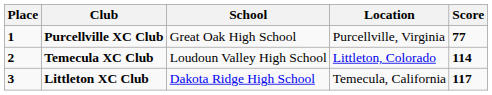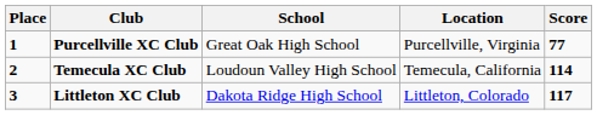Temecula XC Club | Location: Littleton, Colorado -> Temecula, California
Littleton XC Club | Location: Temecula, California -> Littleton, Colorado
